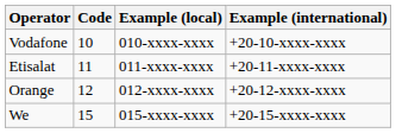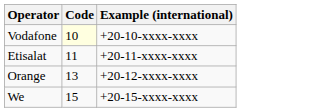- column: Example (local) | 010-xxxx-xxxx | 011-xxxx-xxxx | 012-xxxx-xxxx | 015-xxxx-xxxx
Vodafone | Code: no background -> lightyellow background
Orange | Code: 12 -> 13
